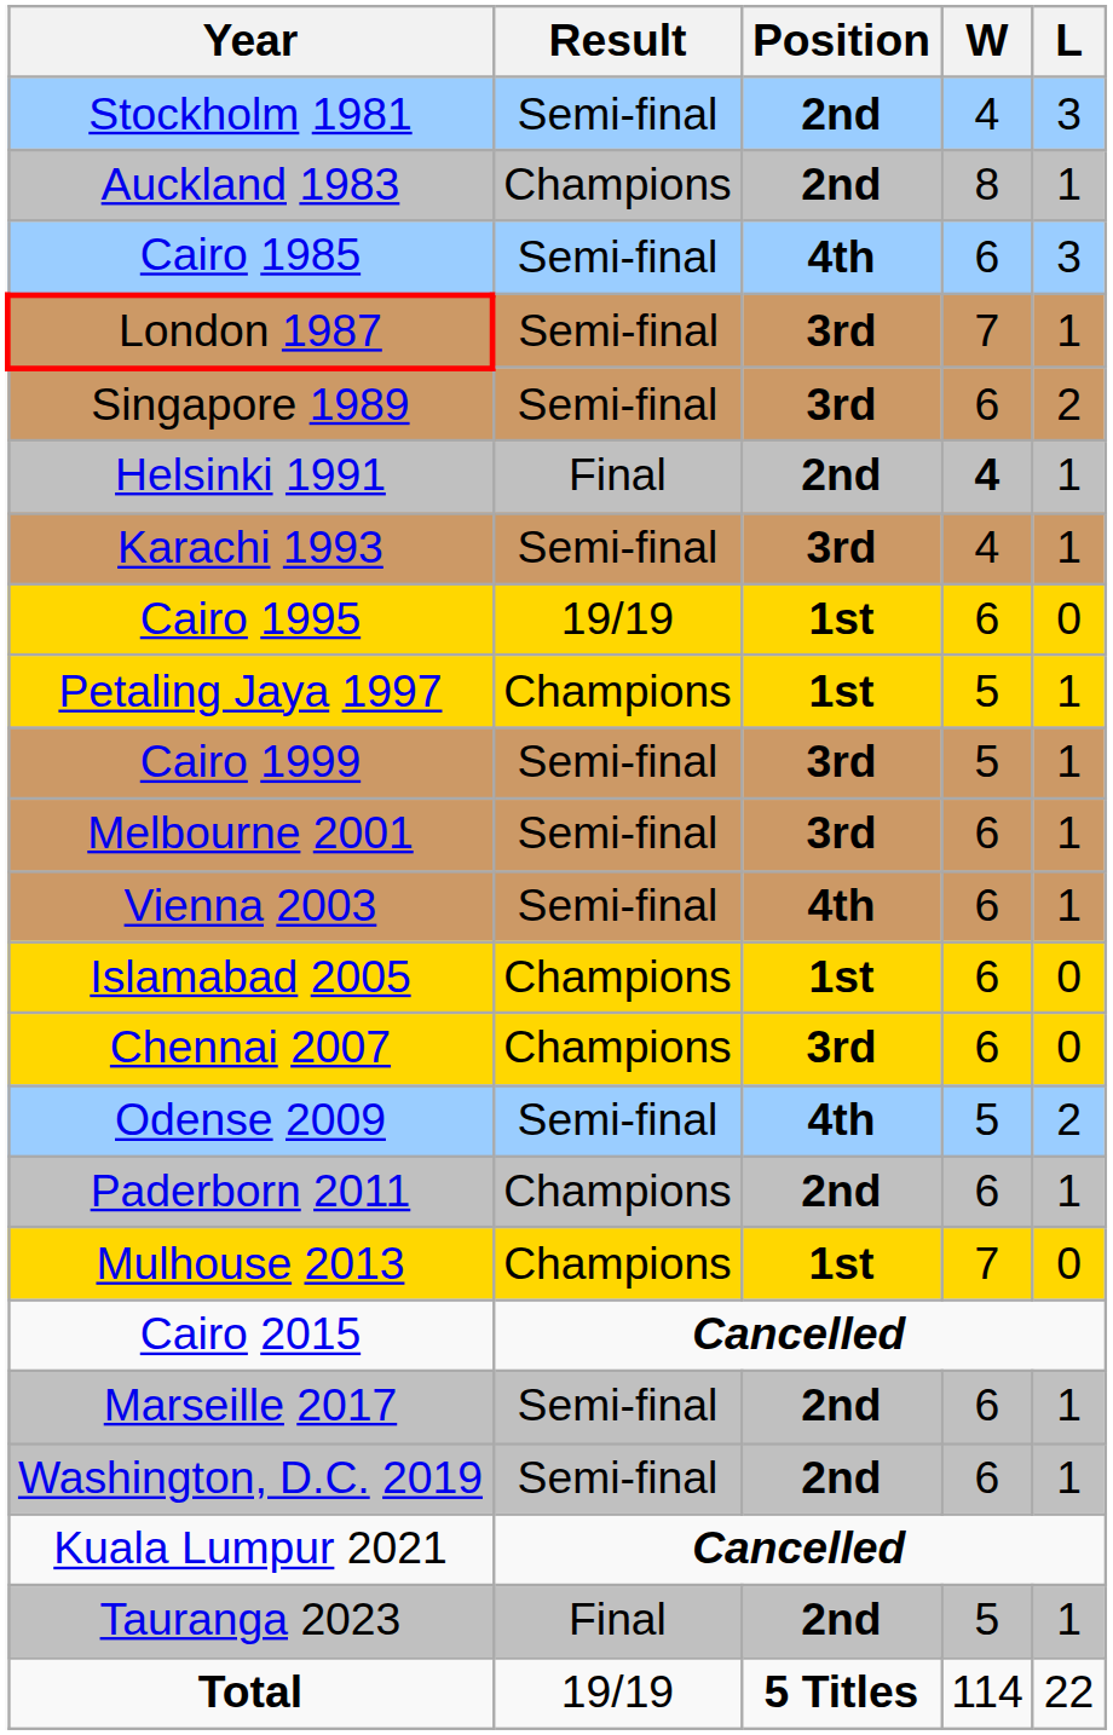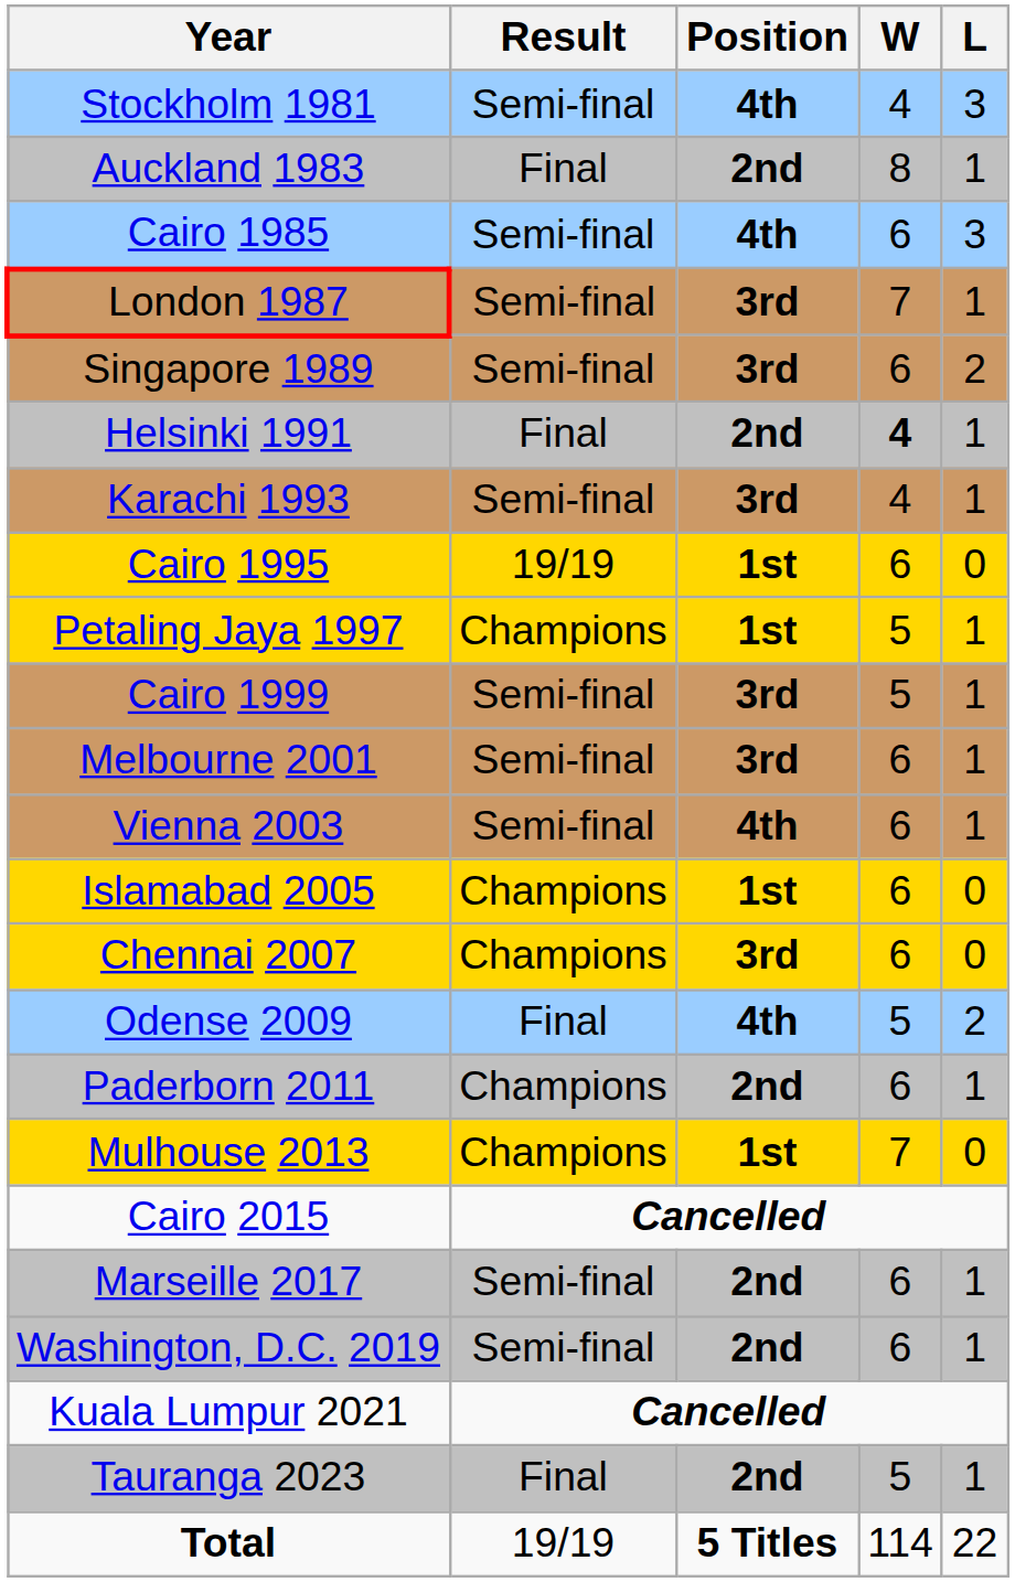Stockholm 1981 | Position: 2nd -> 4th
Auckland 1983 | Result: Champions -> Final
Odense 2009 | Result: Semi-final -> Final
